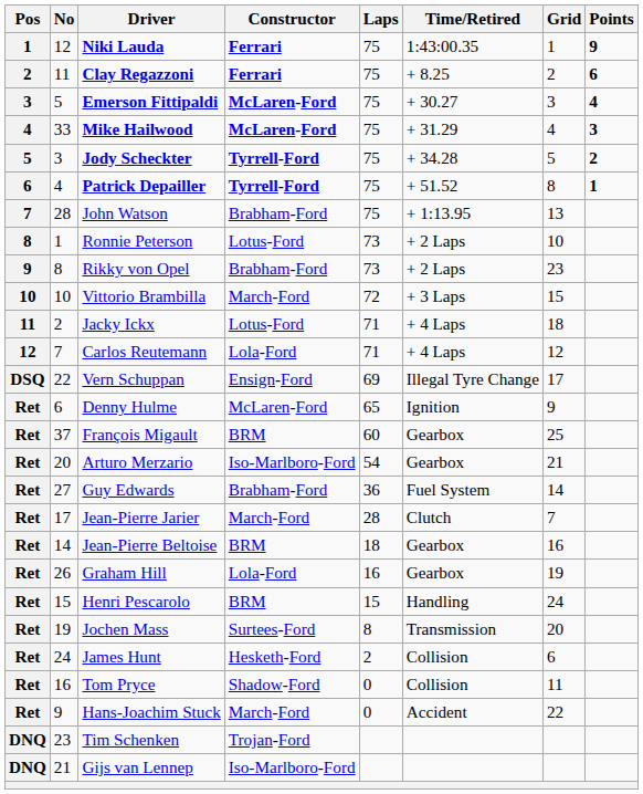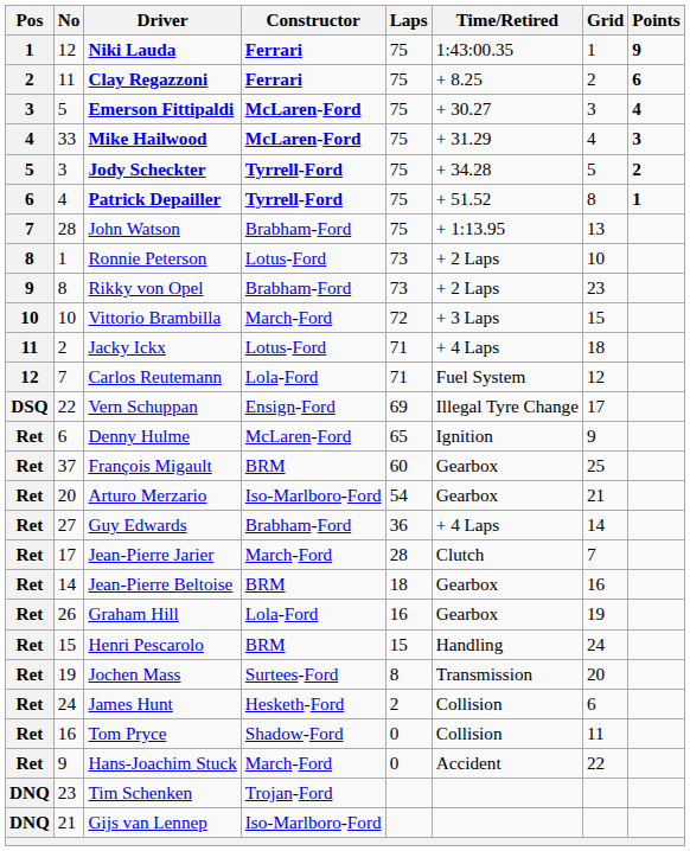Carlos Reutemann | Time/Retired: + 4 Laps -> Fuel System
Guy Edwards | Time/Retired: Fuel System -> + 4 Laps
